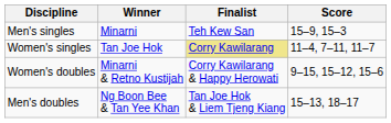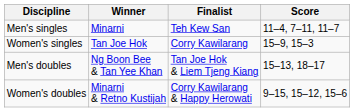Men's singles | Score: 15–9, 15–3 -> 11–4, 7–11, 11–7
Women's singles | Finalist: khaki background -> no background
Women's singles | Score: 11–4, 7–11, 11–7 -> 15–9, 15–3
rows swapped: Men's doubles <-> Women's doubles
